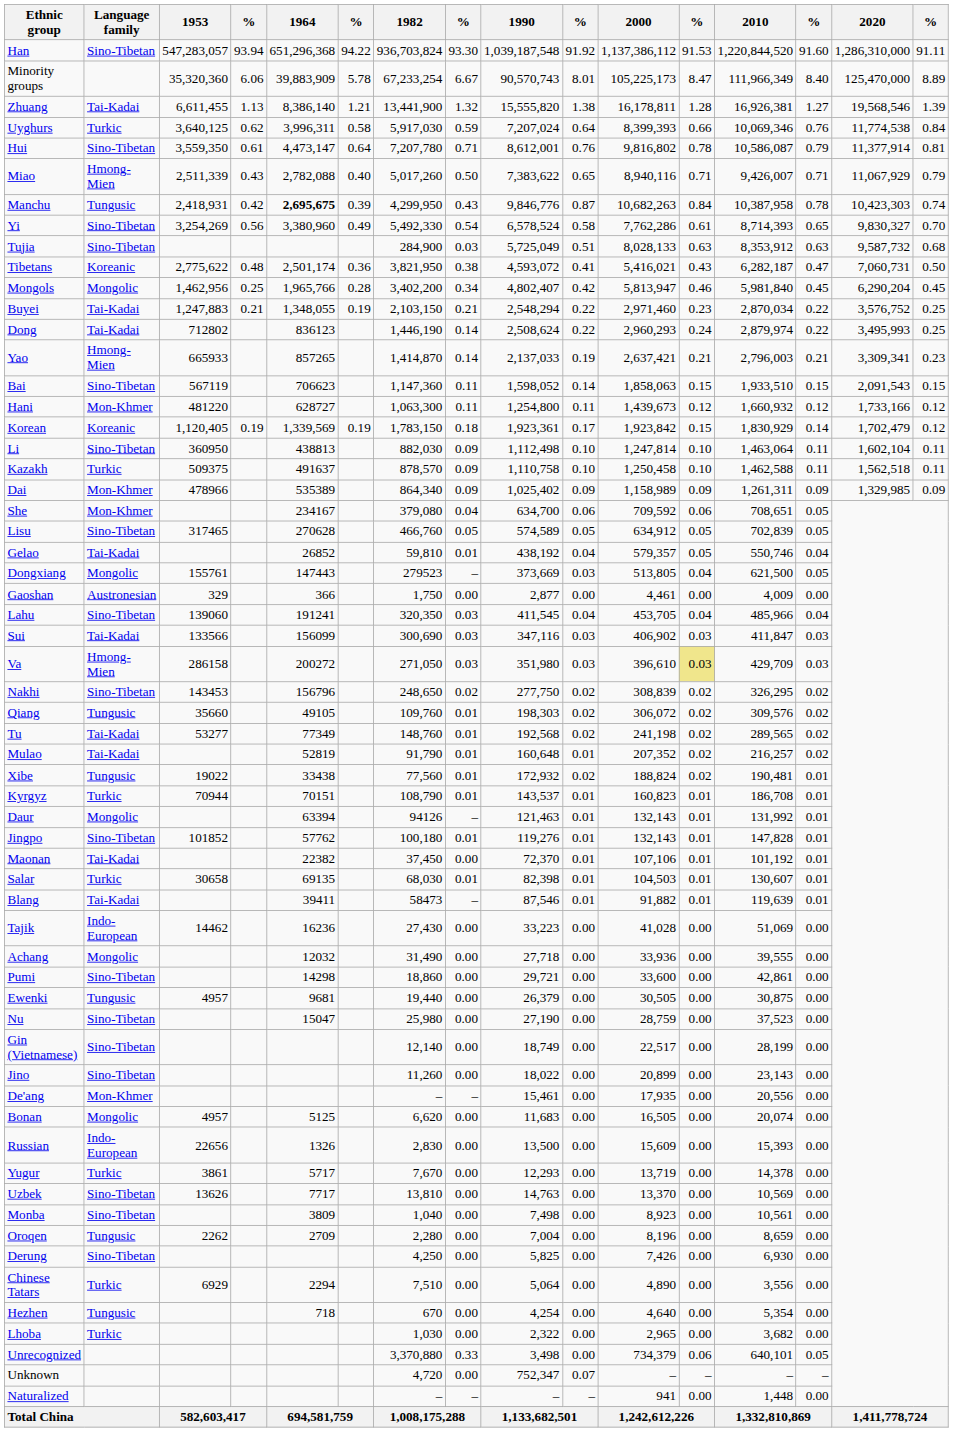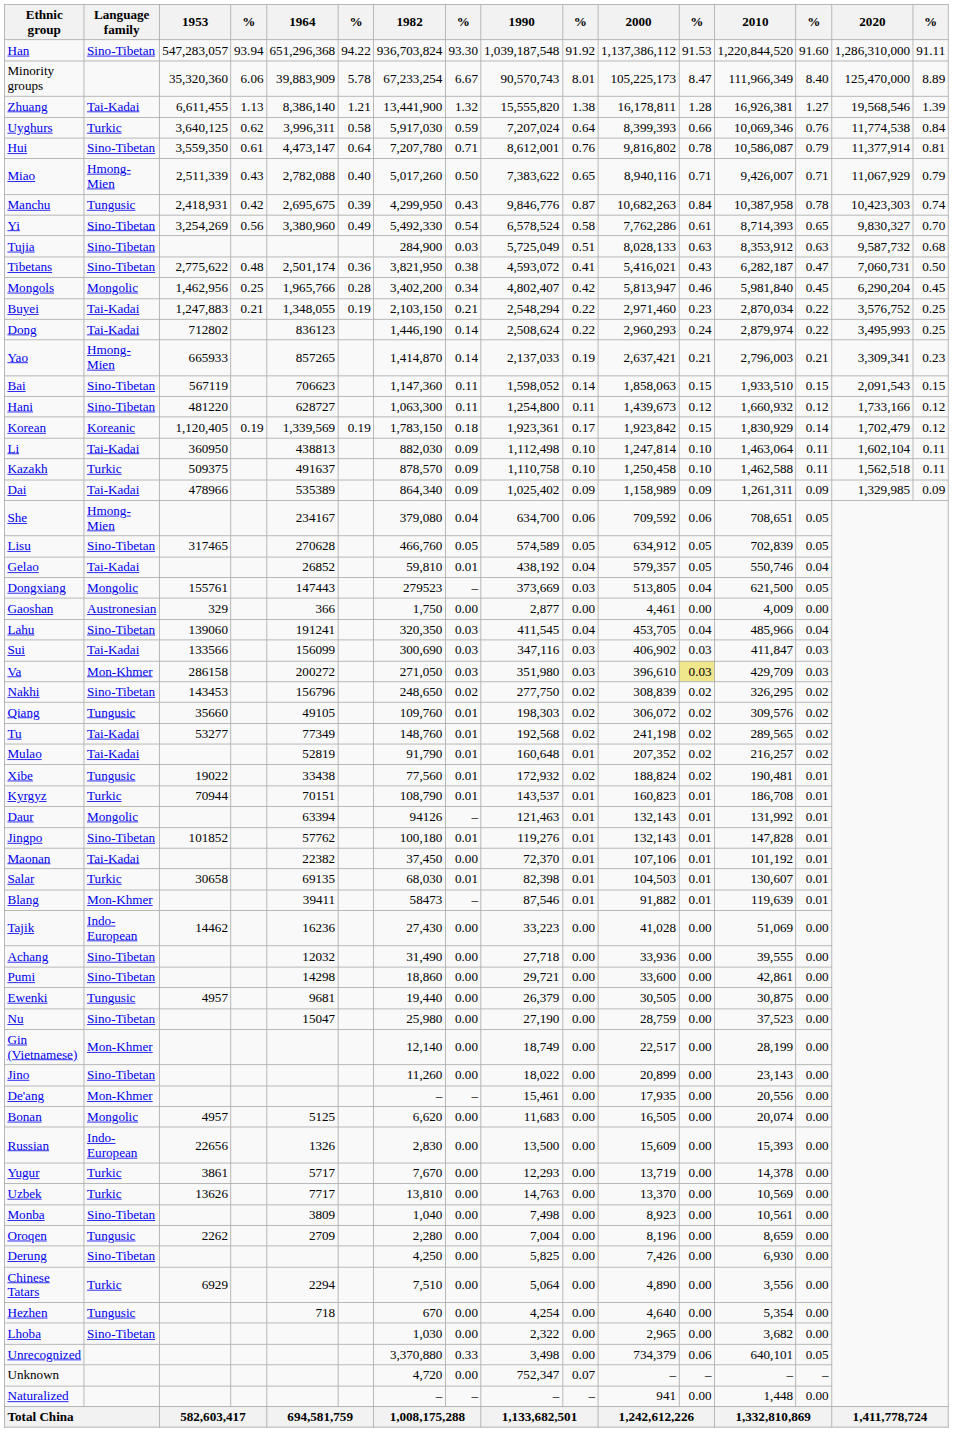Manchu | 1964: bold -> normal
Tibetans | Language family: Koreanic -> Sino-Tibetan
Hani | Language family: Mon-Khmer -> Sino-Tibetan
Li | Language family: Sino-Tibetan -> Tai-Kadai
Dai | Language family: Mon-Khmer -> Tai-Kadai
She | Language family: Mon-Khmer -> Hmong-Mien
Va | Language family: Hmong-Mien -> Mon-Khmer
Blang | Language family: Tai-Kadai -> Mon-Khmer
Achang | Language family: Mongolic -> Sino-Tibetan
Gin (Vietnamese) | Language family: Sino-Tibetan -> Mon-Khmer
Uzbek | Language family: Sino-Tibetan -> Turkic
Lhoba | Language family: Turkic -> Sino-Tibetan
